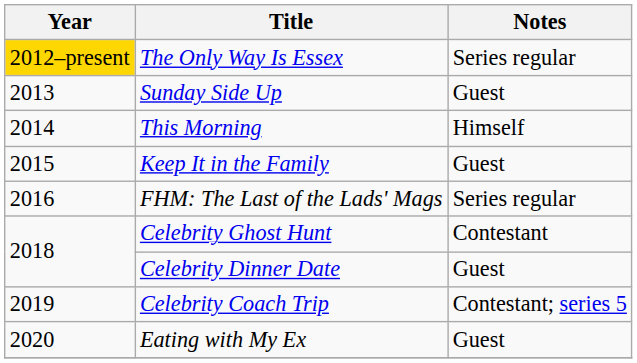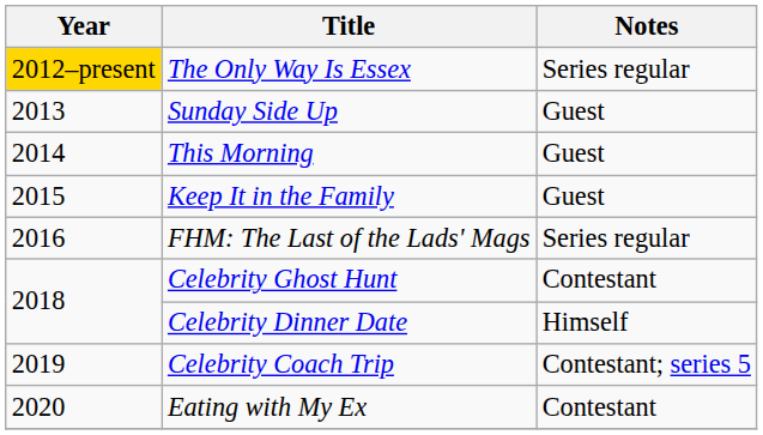This Morning | Notes: Himself -> Guest
Celebrity Dinner Date | Notes: Guest -> Himself
Eating with My Ex | Notes: Guest -> Contestant
